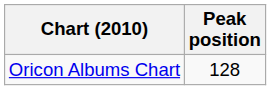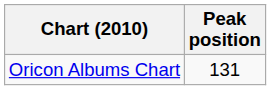Oricon Albums Chart | Peak position: 128 -> 131
